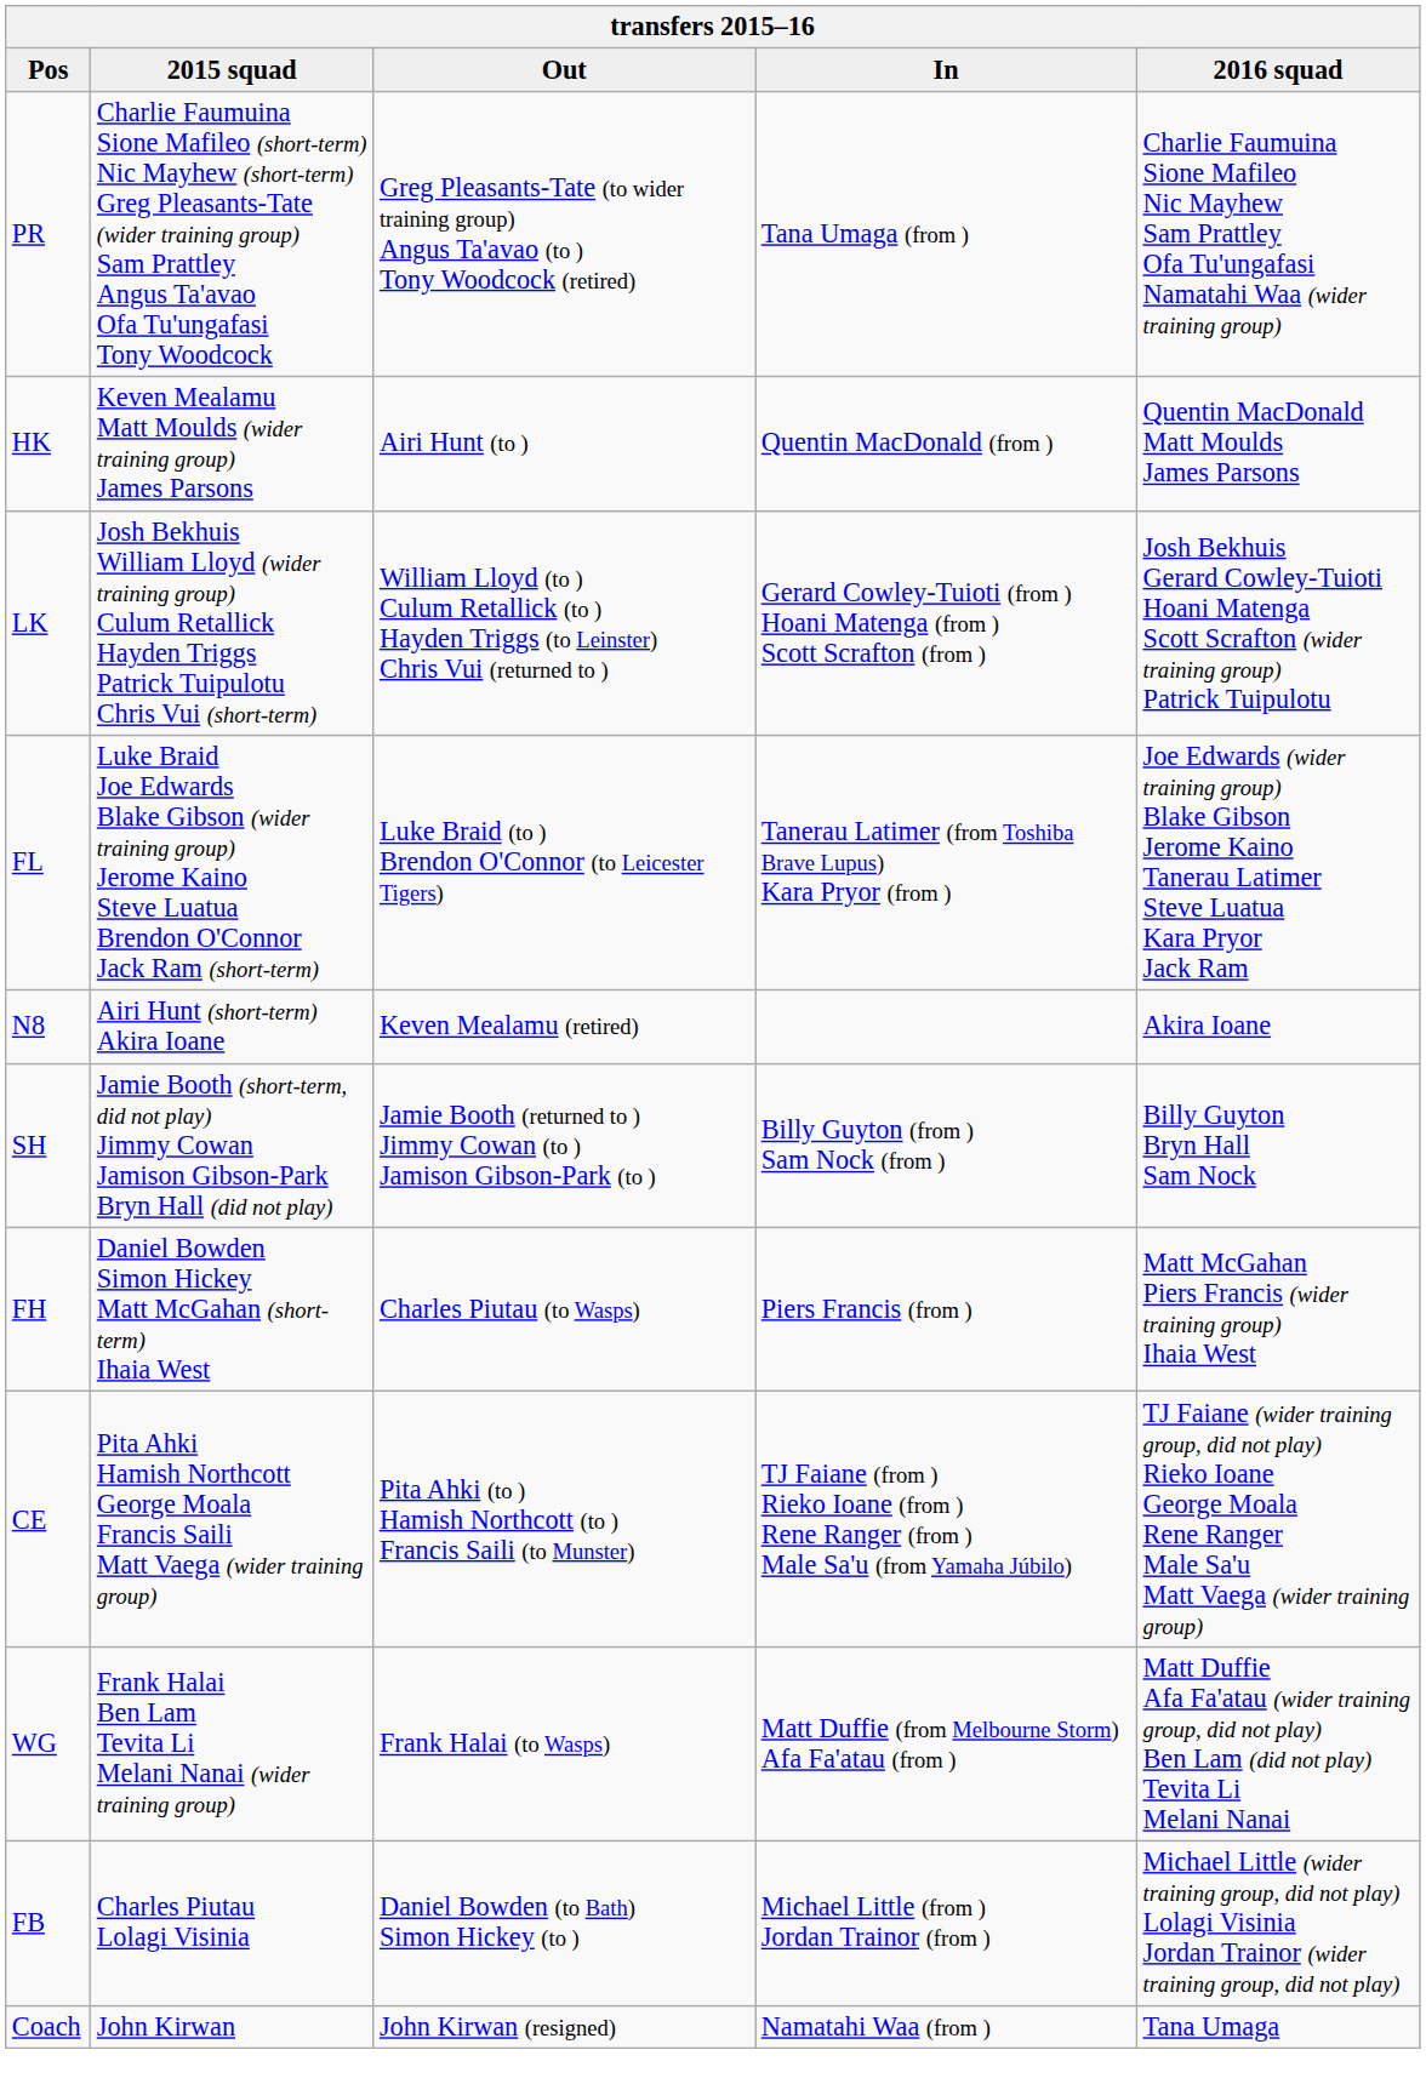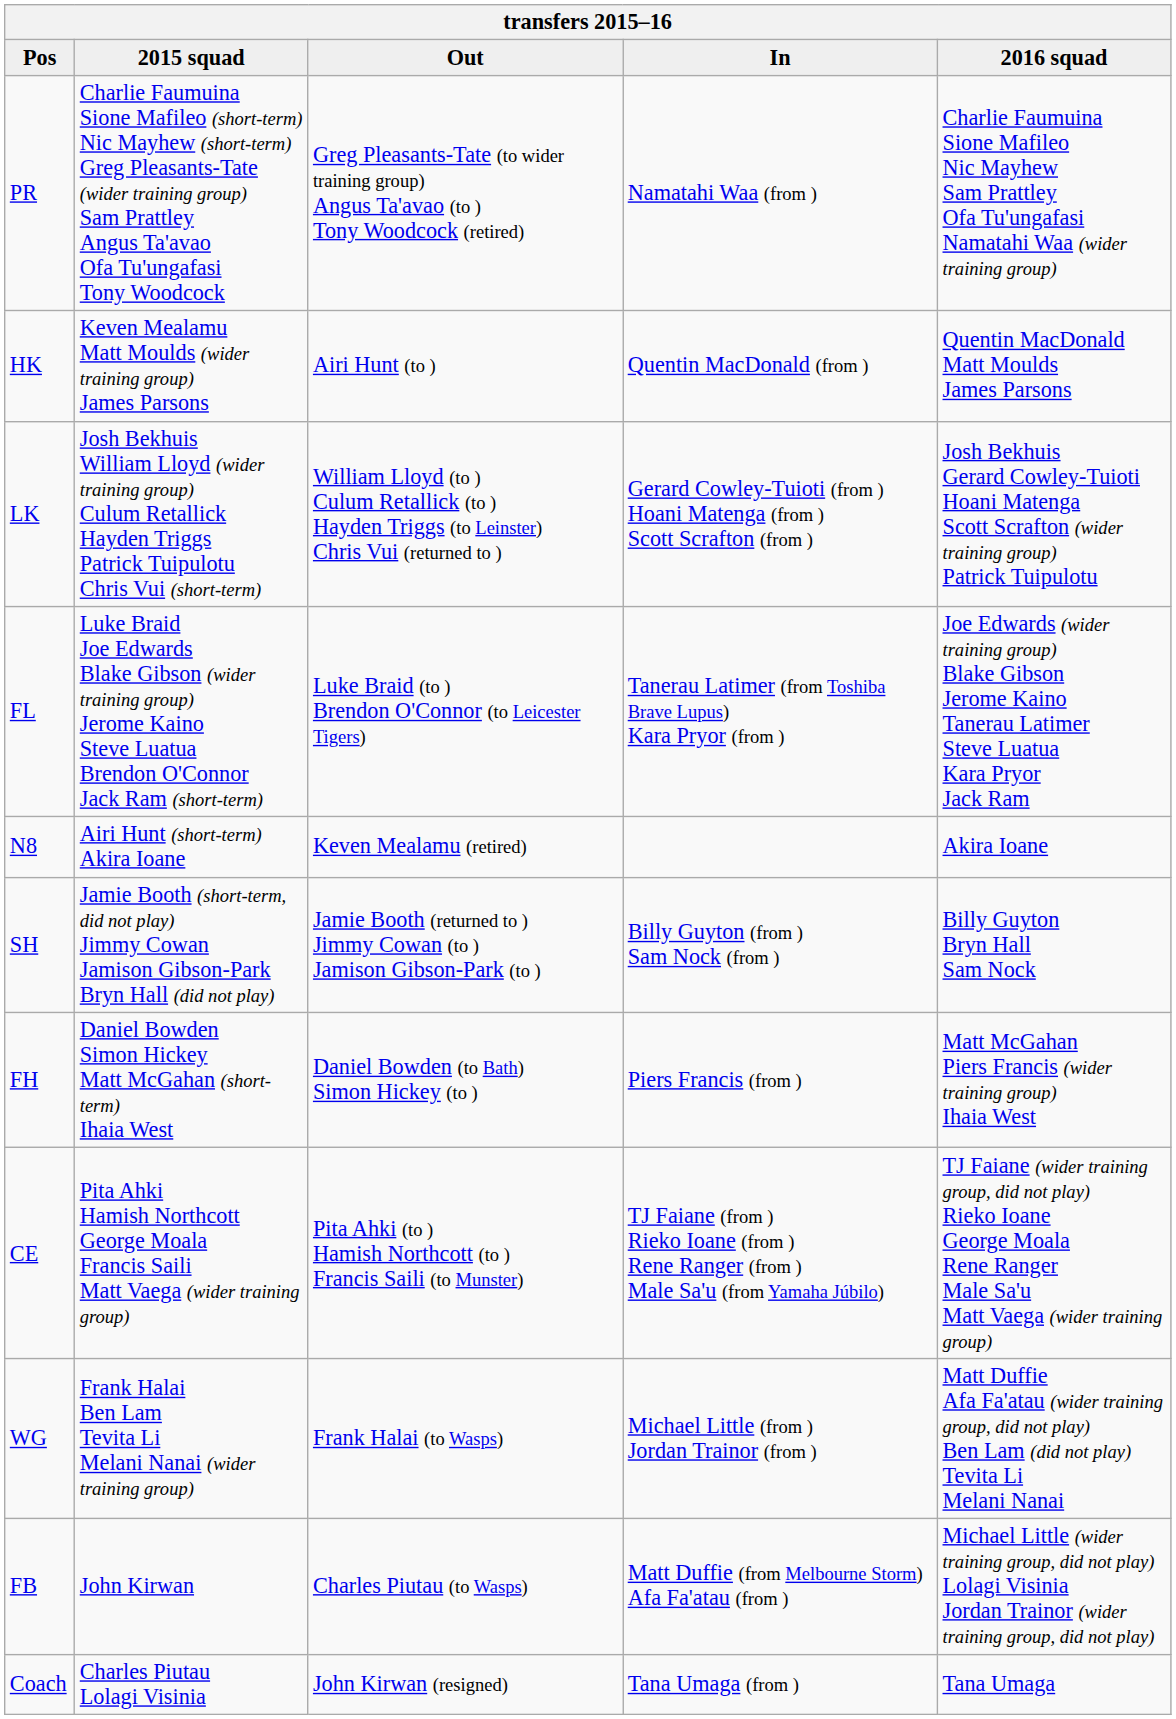PR | In: Tana Umaga (from ) -> Namatahi Waa (from )
FH | Out: Charles Piutau (to Wasps) -> Daniel Bowden (to Bath) Simon Hickey (to )
WG | In: Matt Duffie (from Melbourne Storm) Afa Fa'atau (from ) -> Michael Little (from ) Jordan Trainor (from )
FB | 2015 squad: Charles Piutau Lolagi Visinia -> John Kirwan
FB | Out: Daniel Bowden (to Bath) Simon Hickey (to ) -> Charles Piutau (to Wasps)
FB | In: Michael Little (from ) Jordan Trainor (from ) -> Matt Duffie (from Melbourne Storm) Afa Fa'atau (from )
Coach | 2015 squad: John Kirwan -> Charles Piutau Lolagi Visinia
Coach | In: Namatahi Waa (from ) -> Tana Umaga (from )
